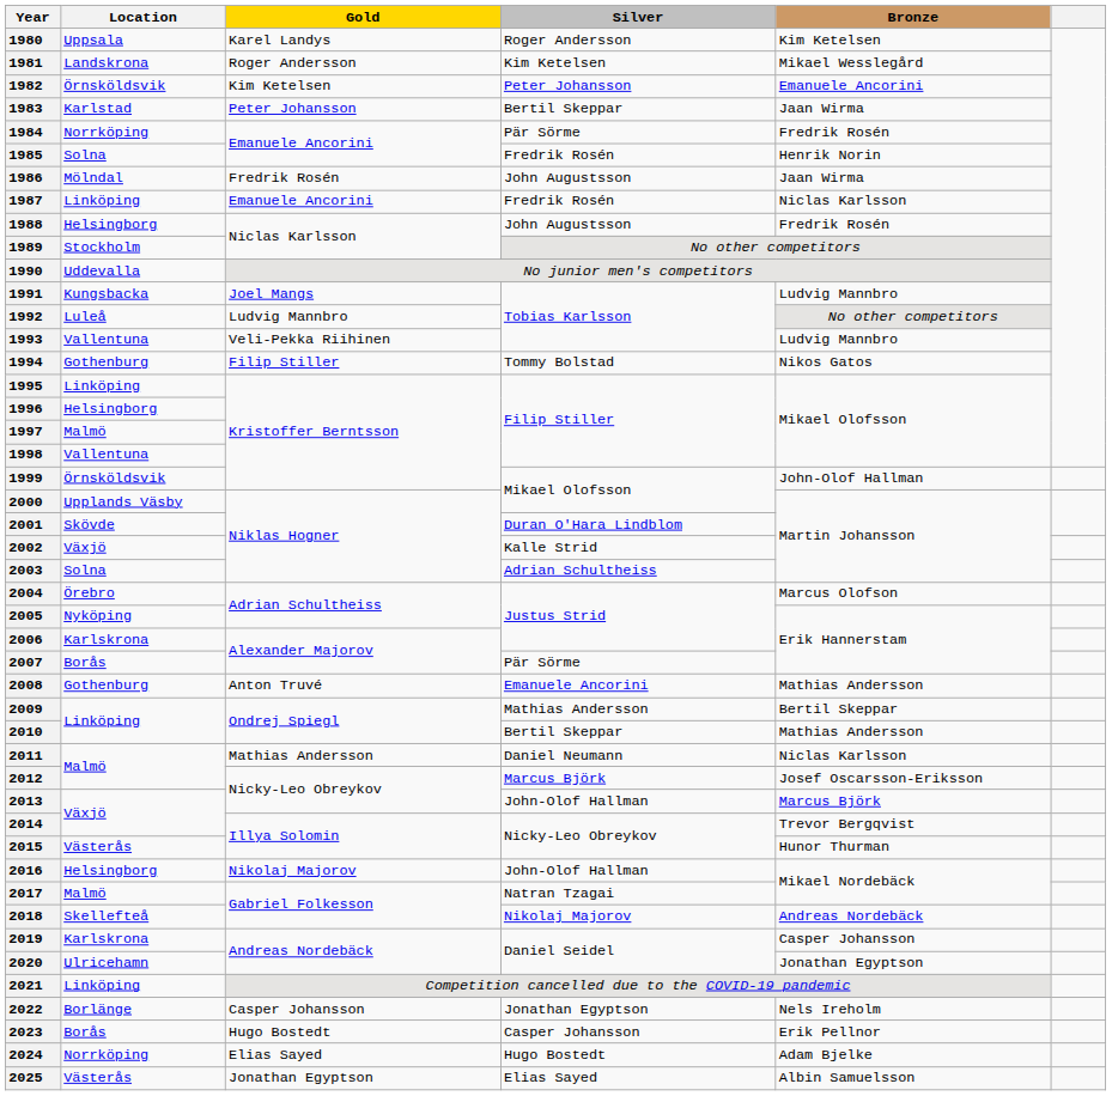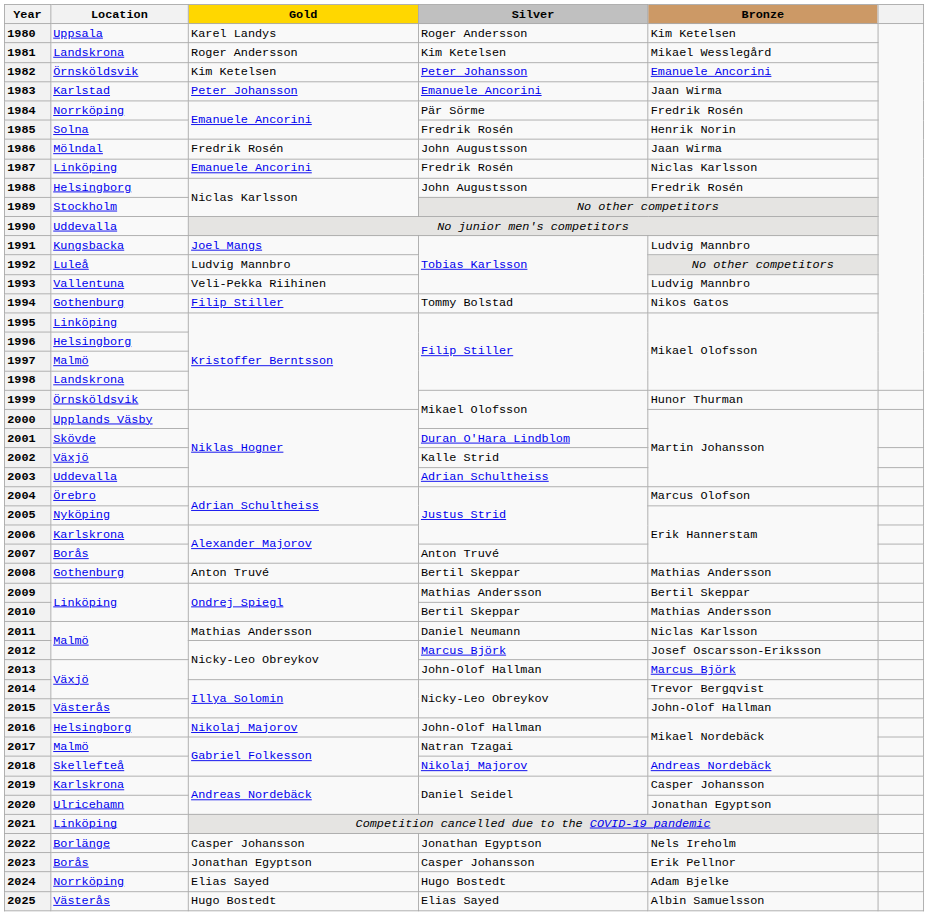1983 | Silver: Bertil Skeppar -> Emanuele Ancorini
1998 | Location: Vallentuna -> Landskrona
1999 | Bronze: John-Olof Hallman -> Hunor Thurman
2003 | Location: Solna -> Uddevalla
2007 | Silver: Pär Sörme -> Anton Truvé
2008 | Silver: Emanuele Ancorini -> Bertil Skeppar
2015 | Bronze: Hunor Thurman -> John-Olof Hallman
2023 | Gold: Hugo Bostedt -> Jonathan Egyptson
2025 | Gold: Jonathan Egyptson -> Hugo Bostedt
